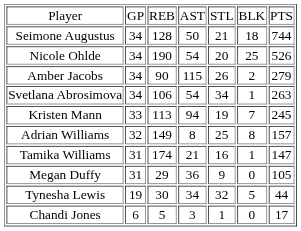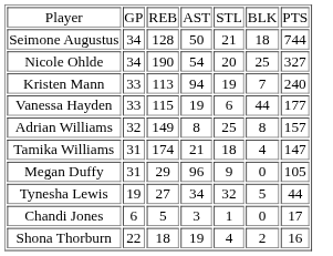Nicole Ohlde | column 7: 526 -> 327
- row: Amber Jacobs | 34 | 90 | 115 | 26 | 2 | 279
- row: Svetlana Abrosimova | 34 | 106 | 54 | 34 | 1 | 263
Kristen Mann | column 7: 245 -> 240
+ row: Vanessa Hayden | 33 | 115 | 19 | 6 | 44 | 177
Tamika Williams | column 5: 16 -> 18
Tamika Williams | column 6: 1 -> 4
Megan Duffy | column 4: 36 -> 96
Tynesha Lewis | column 3: 30 -> 27
+ row: Shona Thorburn | 22 | 18 | 19 | 4 | 2 | 16
